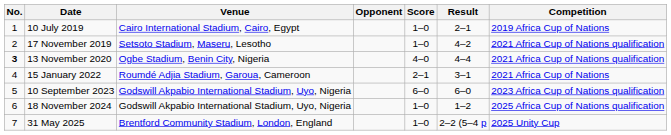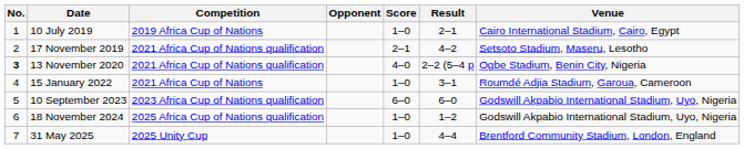columns swapped: Venue <-> Competition
17 November 2019 | Score: 1–0 -> 2–1
13 November 2020 | Result: 4–4 -> 2–2 (5–4 p
15 January 2022 | Score: 2–1 -> 1–0
31 May 2025 | Result: 2–2 (5–4 p -> 4–4
